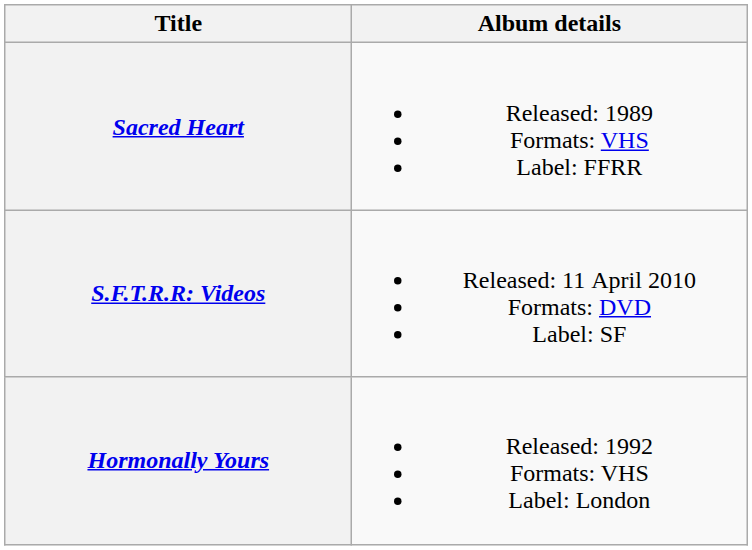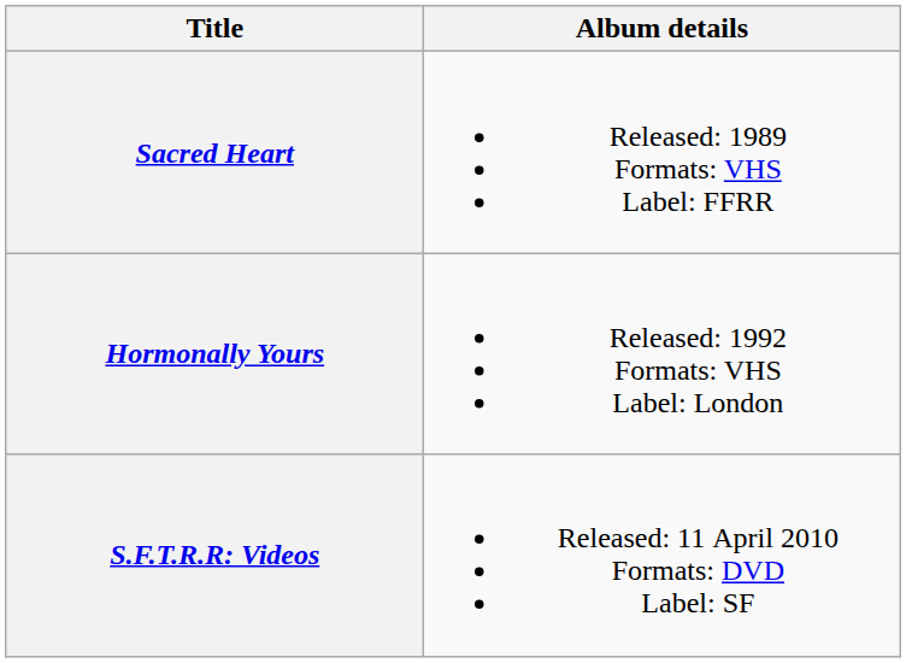rows swapped: Hormonally Yours <-> S.F.T.R.R: Videos
